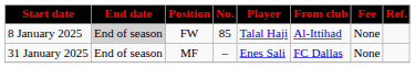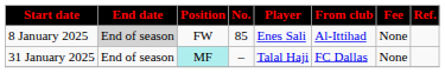8 January 2025 | Player: Talal Haji -> Enes Sali
31 January 2025 | Position: no background -> paleturquoise background
31 January 2025 | Player: Enes Sali -> Talal Haji
